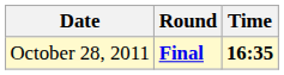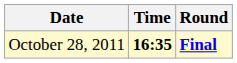columns swapped: Time <-> Round
